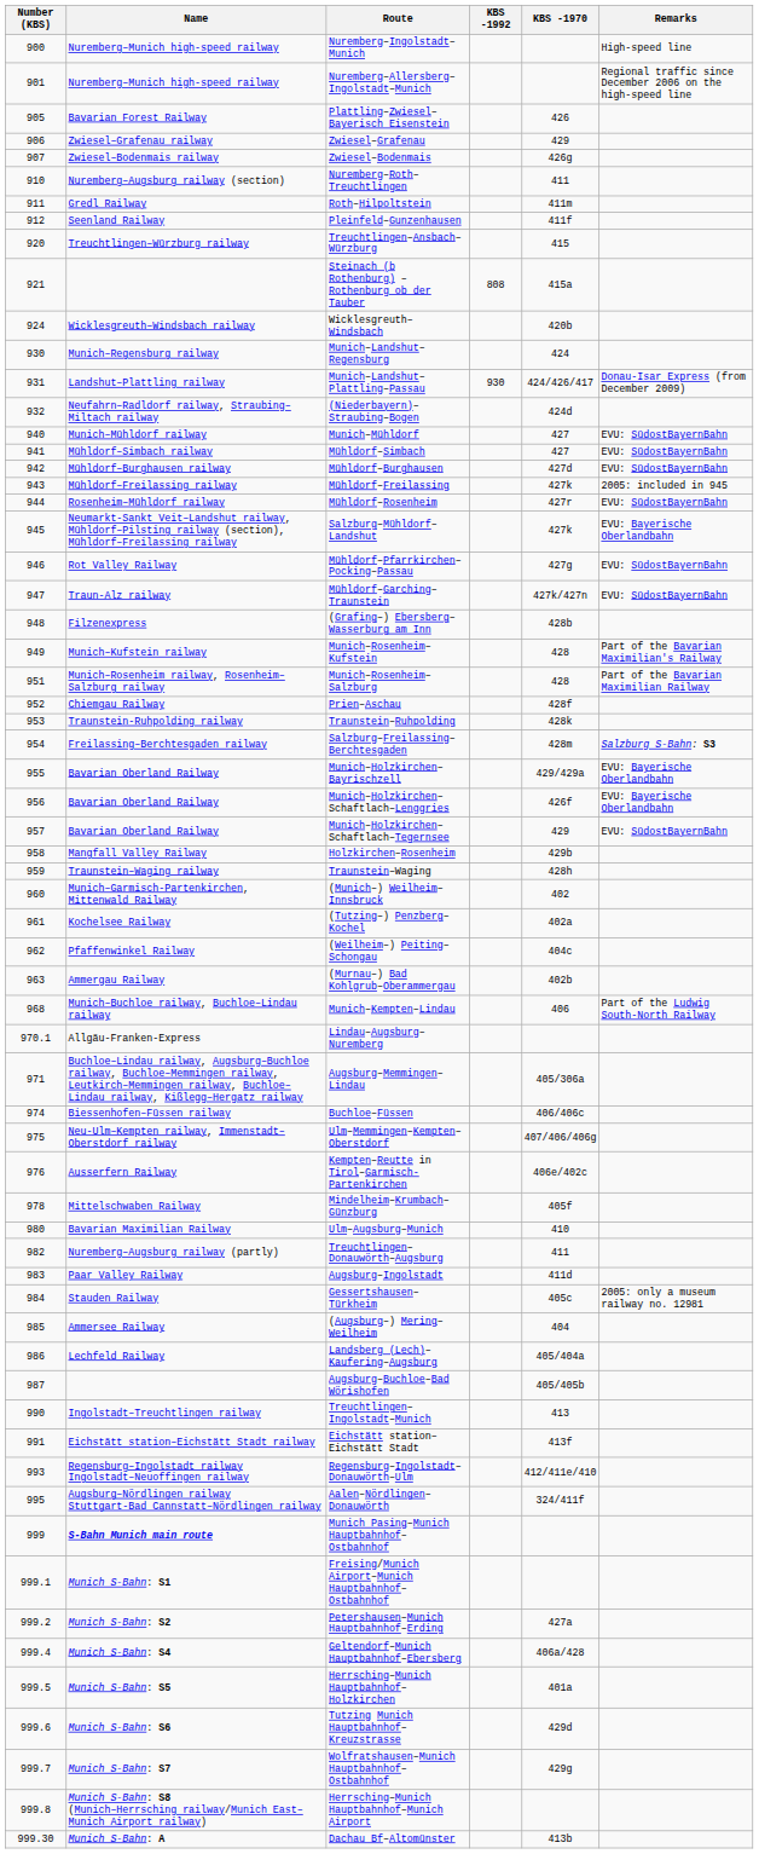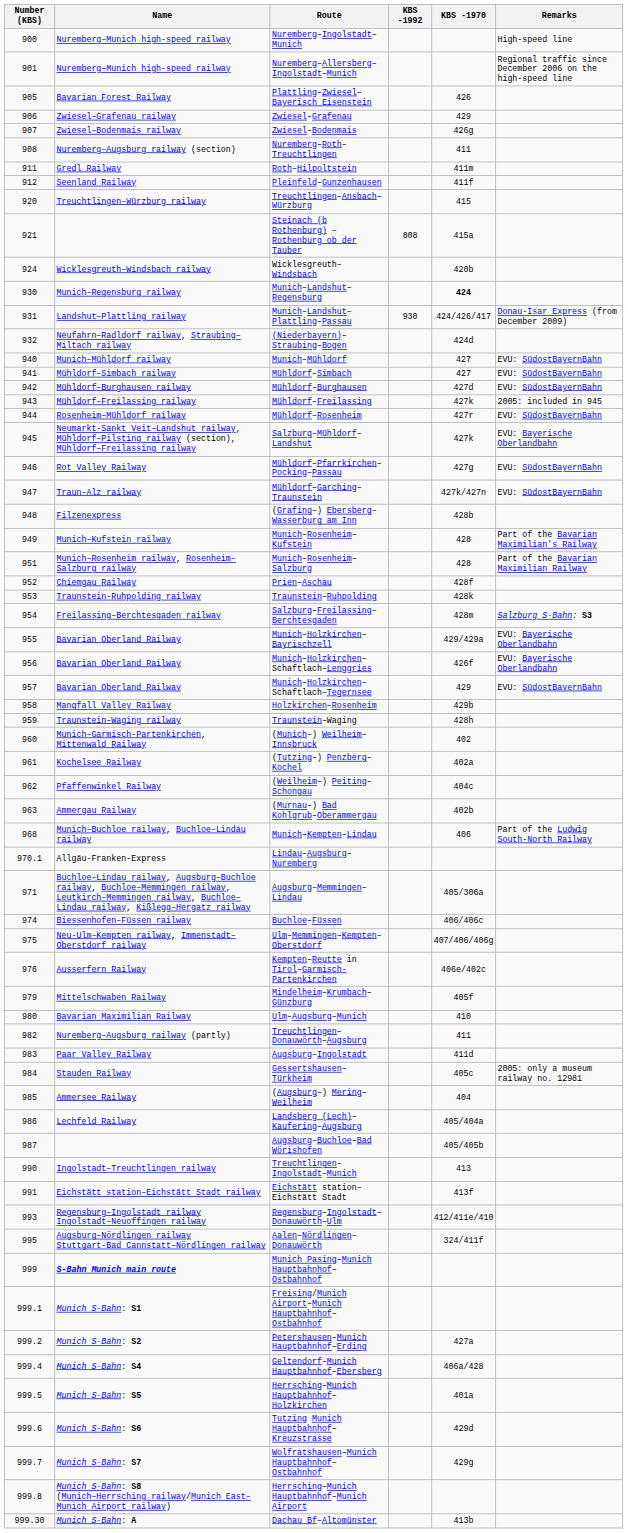Nuremberg–Roth–Treuchtlingen | Number (KBS): 910 -> 908
Munich–Landshut–Regensburg | KBS -1970: normal -> bold
Mindelheim–Krumbach–Günzburg | Number (KBS): 978 -> 979
